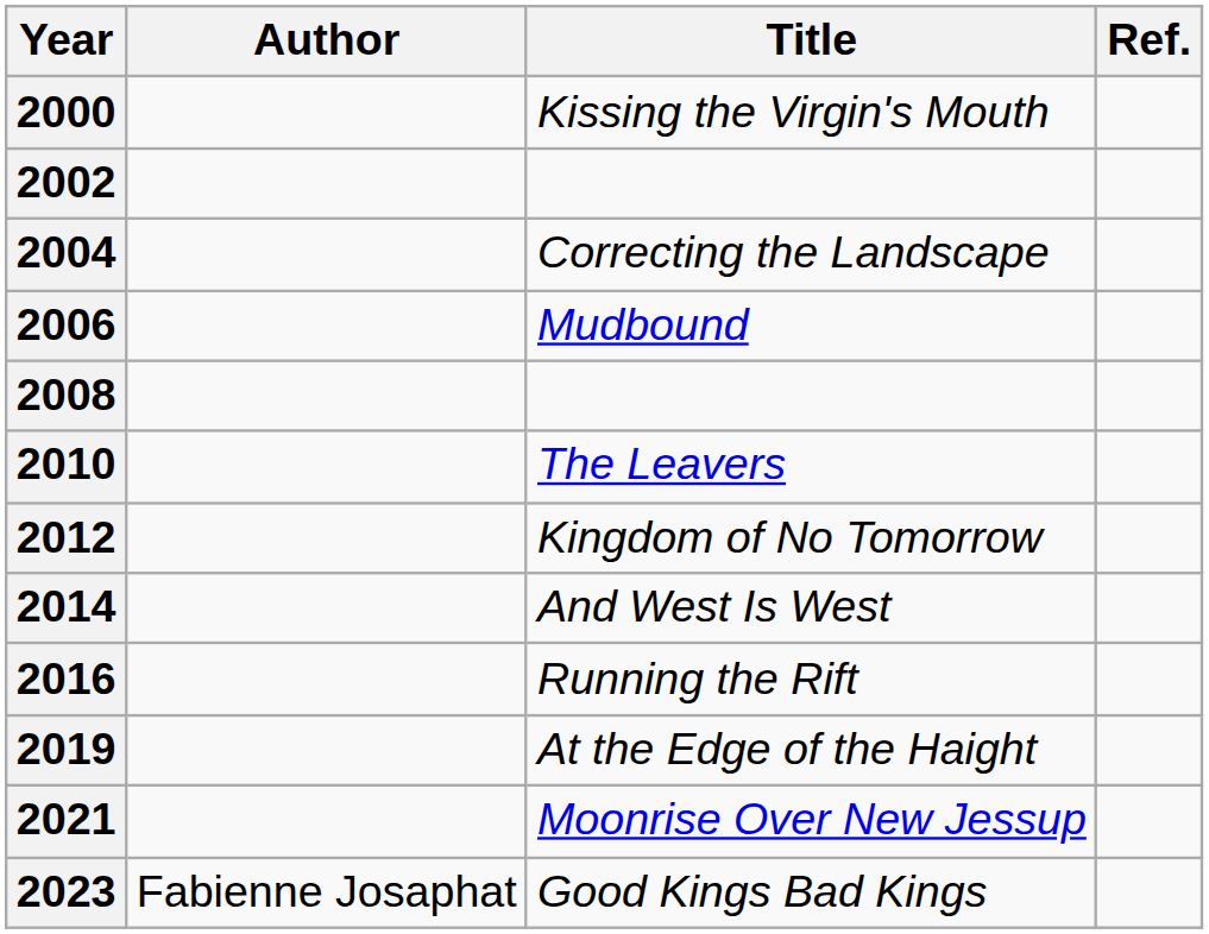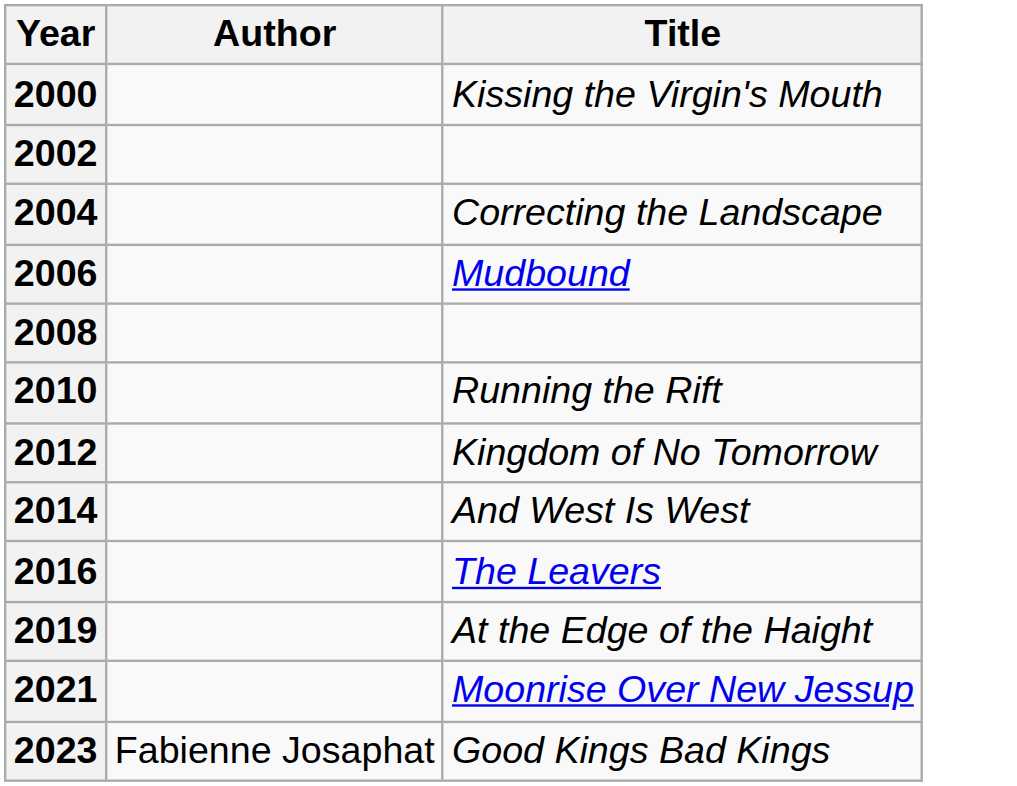- column: Ref.
2010 | Title: The Leavers -> Running the Rift
2016 | Title: Running the Rift -> The Leavers
